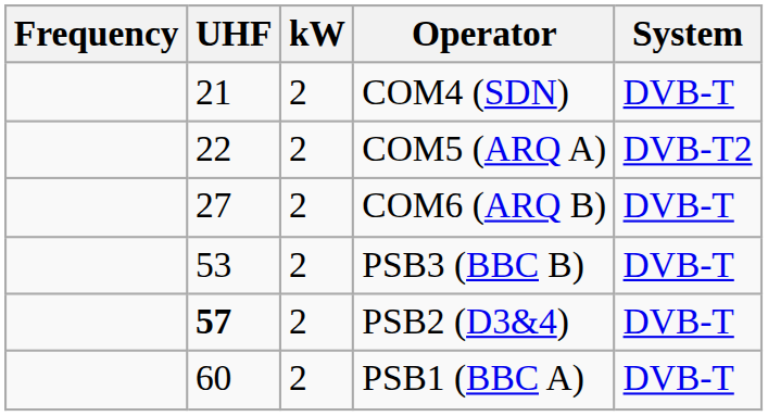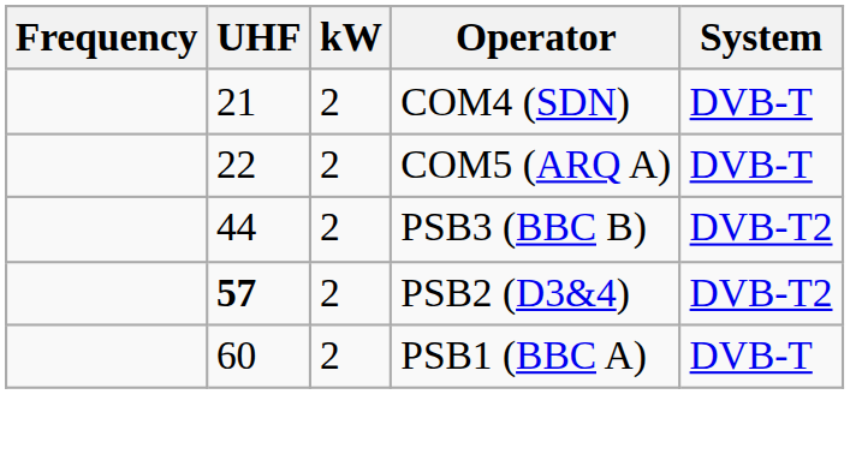COM5 (ARQ A) | System: DVB-T2 -> DVB-T
- row: 27 | 2 | COM6 (ARQ B) | DVB-T
PSB3 (BBC B) | UHF: 53 -> 44
PSB3 (BBC B) | System: DVB-T -> DVB-T2
PSB2 (D3&4) | System: DVB-T -> DVB-T2
